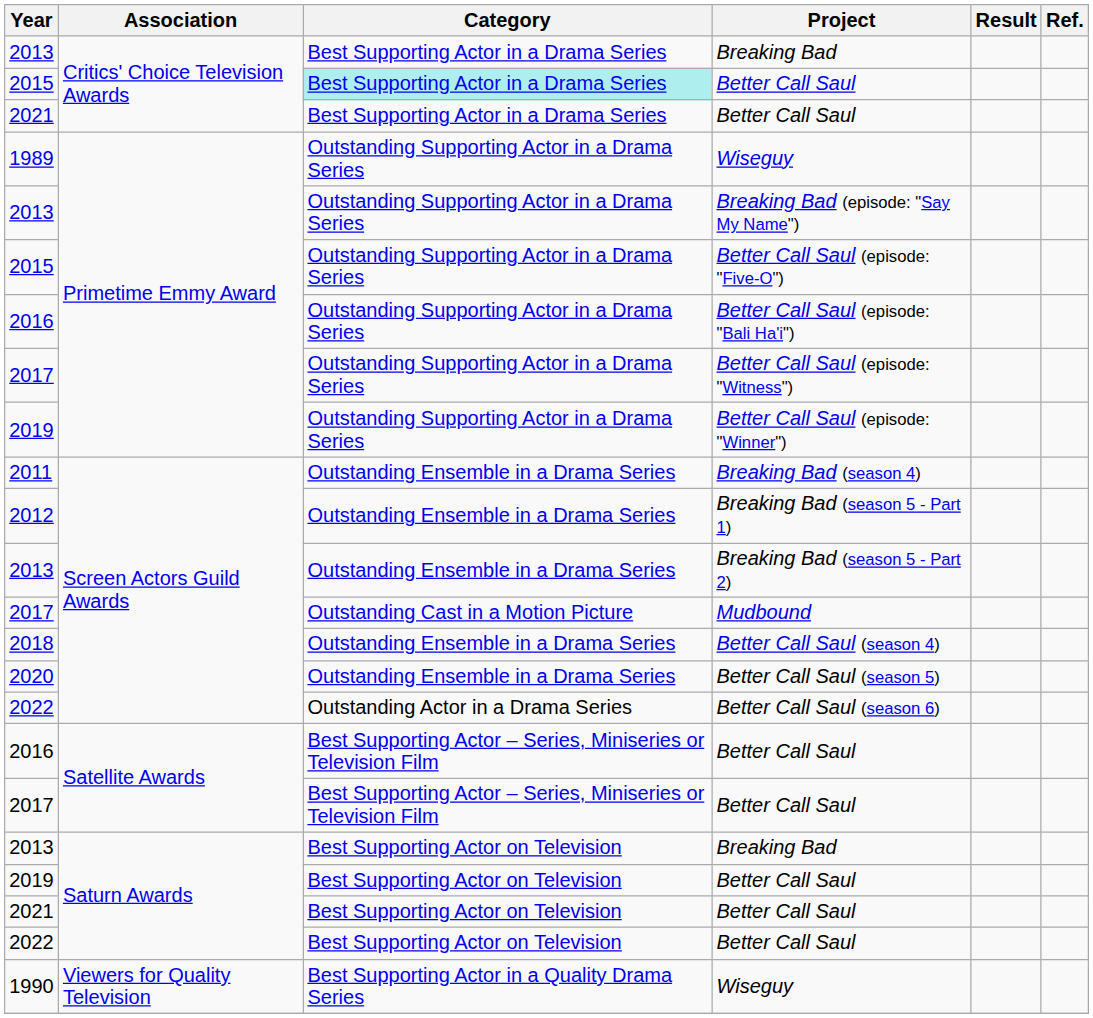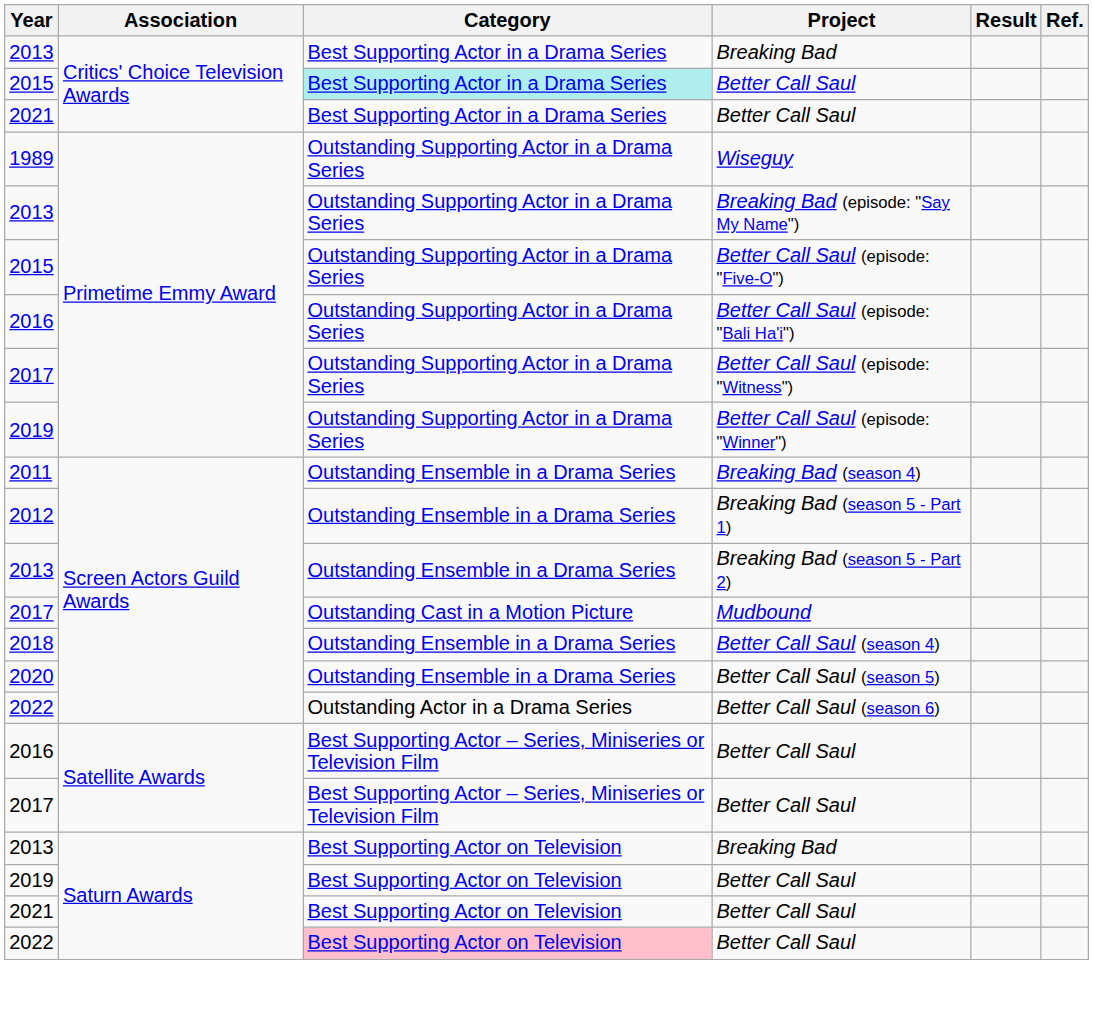2022 / Better Call Saul | Category: no background -> pink background
- row: 1990 | Viewers for Quality Television | Best Supporting Actor in a Quality Drama Series | Wiseguy
